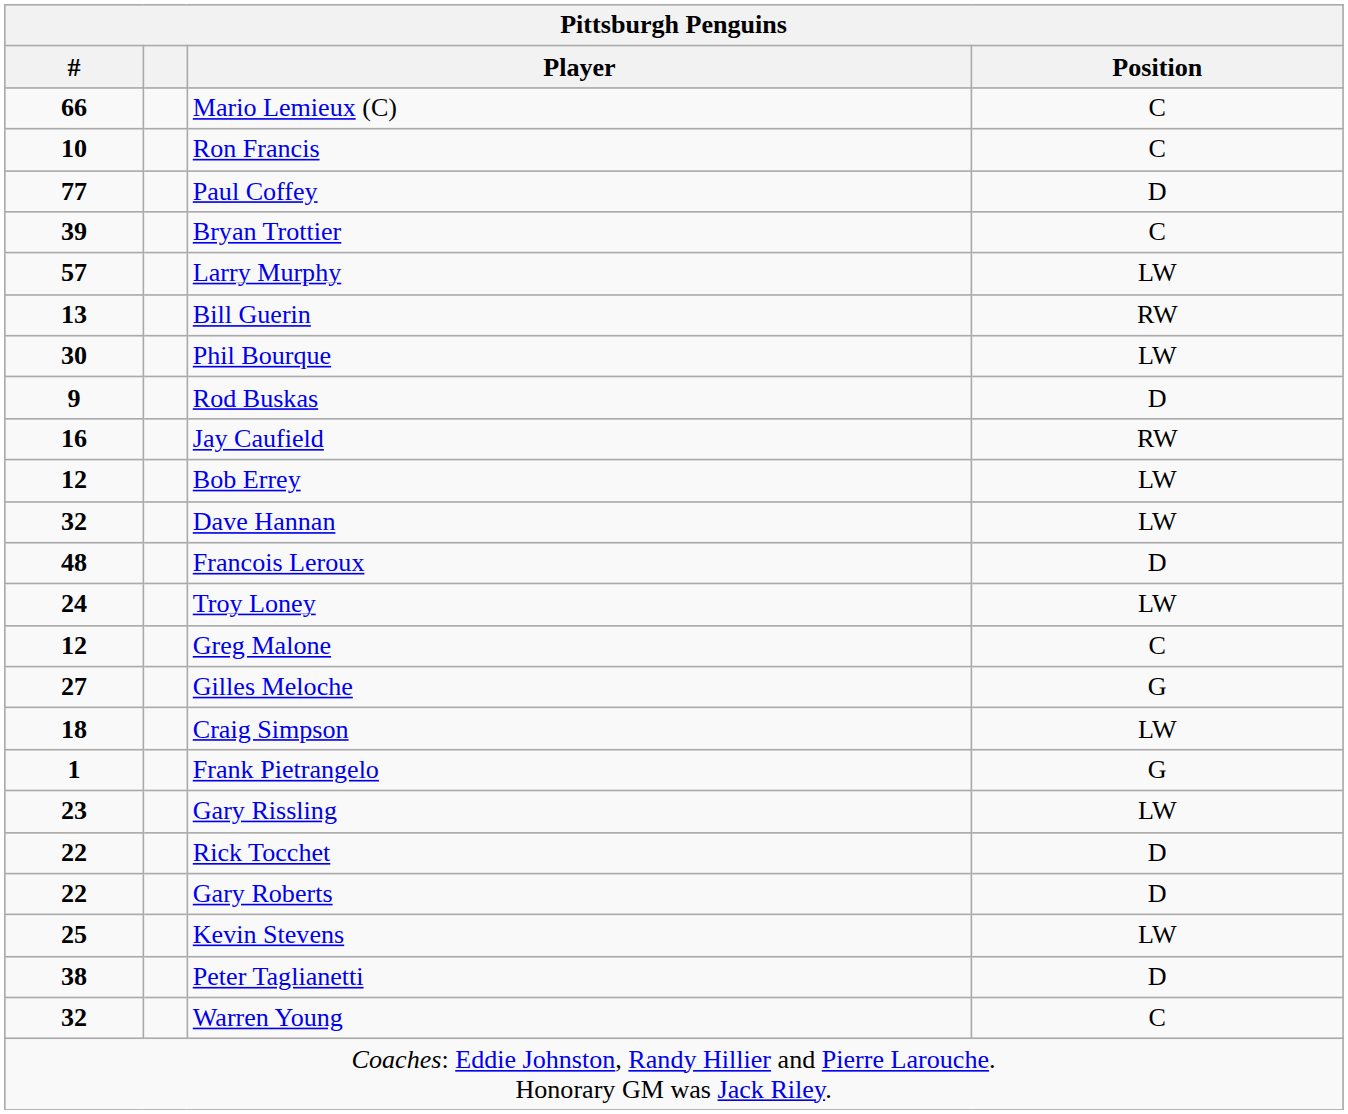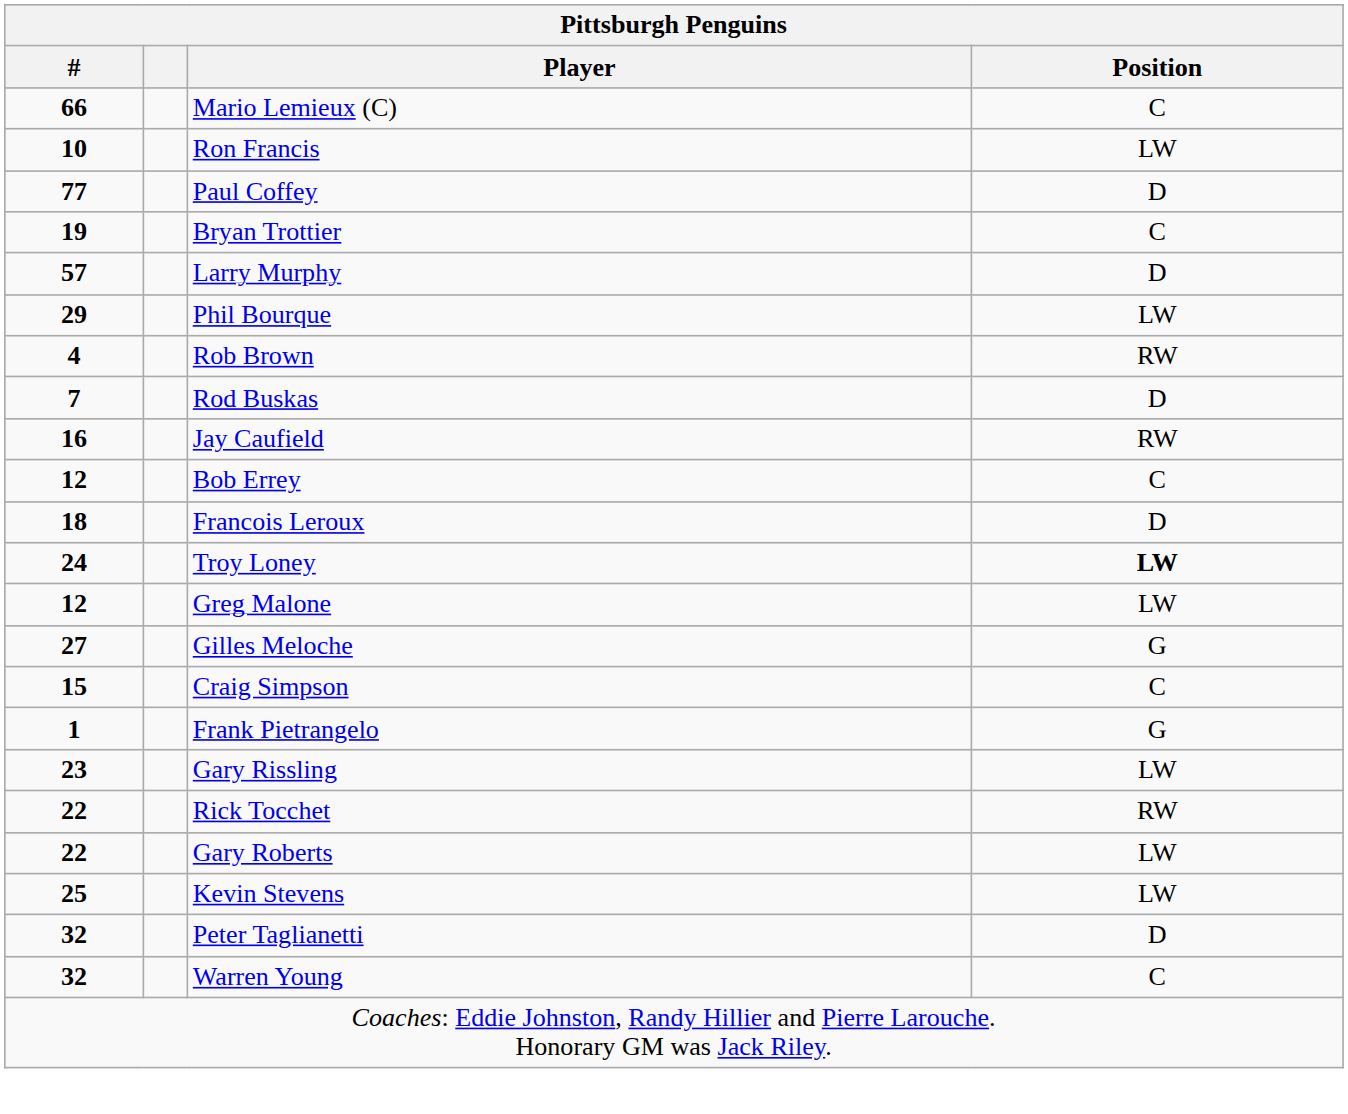Ron Francis | Position: C -> LW
Bryan Trottier | #: 39 -> 19
Larry Murphy | Position: LW -> D
- row: 13 | Bill Guerin | RW
Phil Bourque | #: 30 -> 29
+ row: 4 | Rob Brown | RW
Rod Buskas | #: 9 -> 7
Bob Errey | Position: LW -> C
- row: 32 | Dave Hannan | LW
Francois Leroux | #: 48 -> 18
Troy Loney | Position: normal -> bold
Greg Malone | Position: C -> LW
Craig Simpson | #: 18 -> 15
Craig Simpson | Position: LW -> C
Rick Tocchet | Position: D -> RW
Gary Roberts | Position: D -> LW
Peter Taglianetti | #: 38 -> 32
